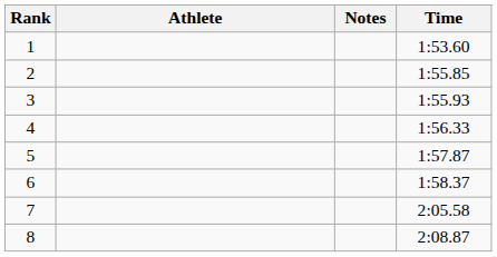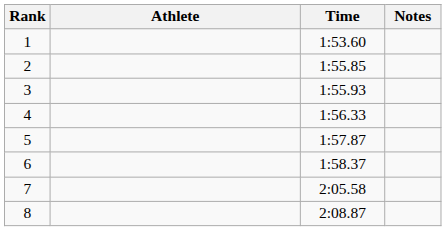columns swapped: Time <-> Notes
